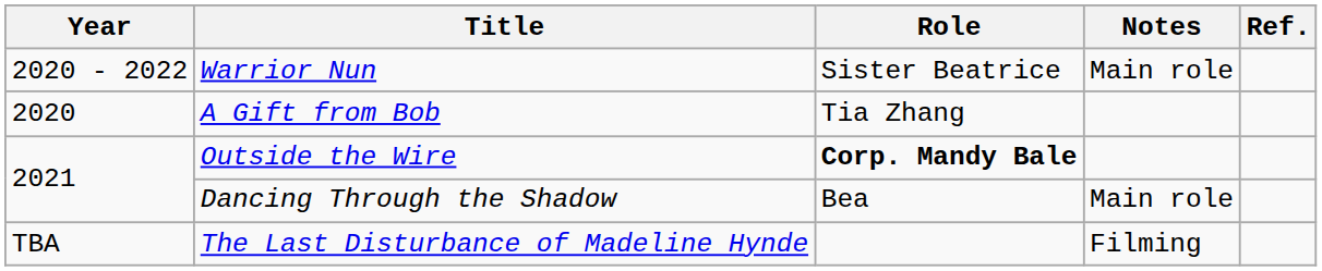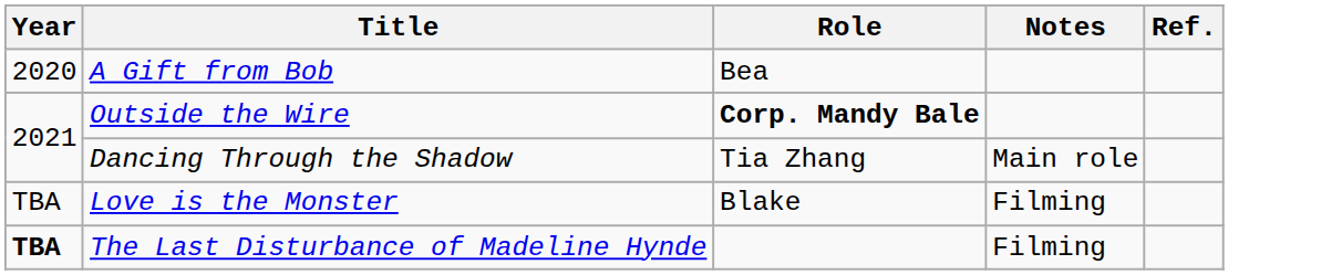- row: 2020 - 2022 | Warrior Nun | Sister Beatrice | Main role
A Gift from Bob | Role: Tia Zhang -> Bea
Dancing Through the Shadow | Role: Bea -> Tia Zhang
+ row: TBA | Love is the Monster | Blake | Filming
The Last Disturbance of Madeline Hynde | Year: normal -> bold
